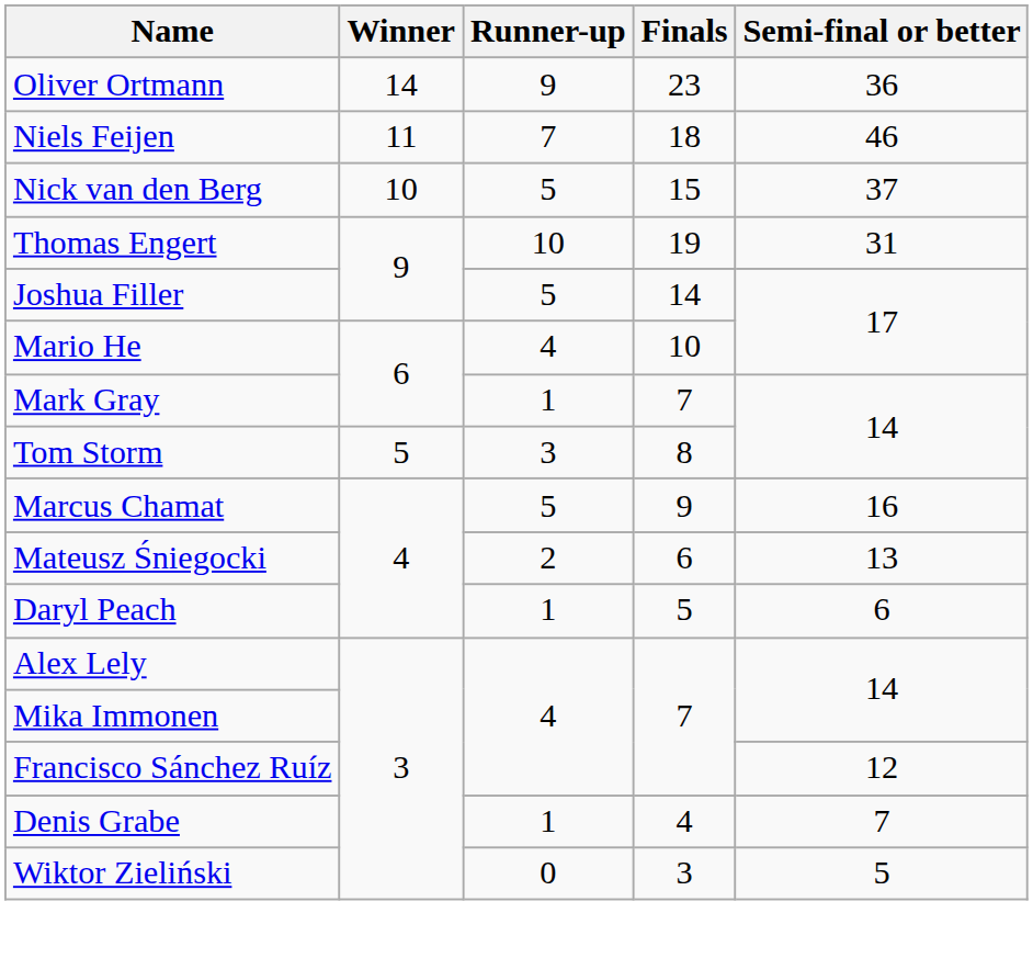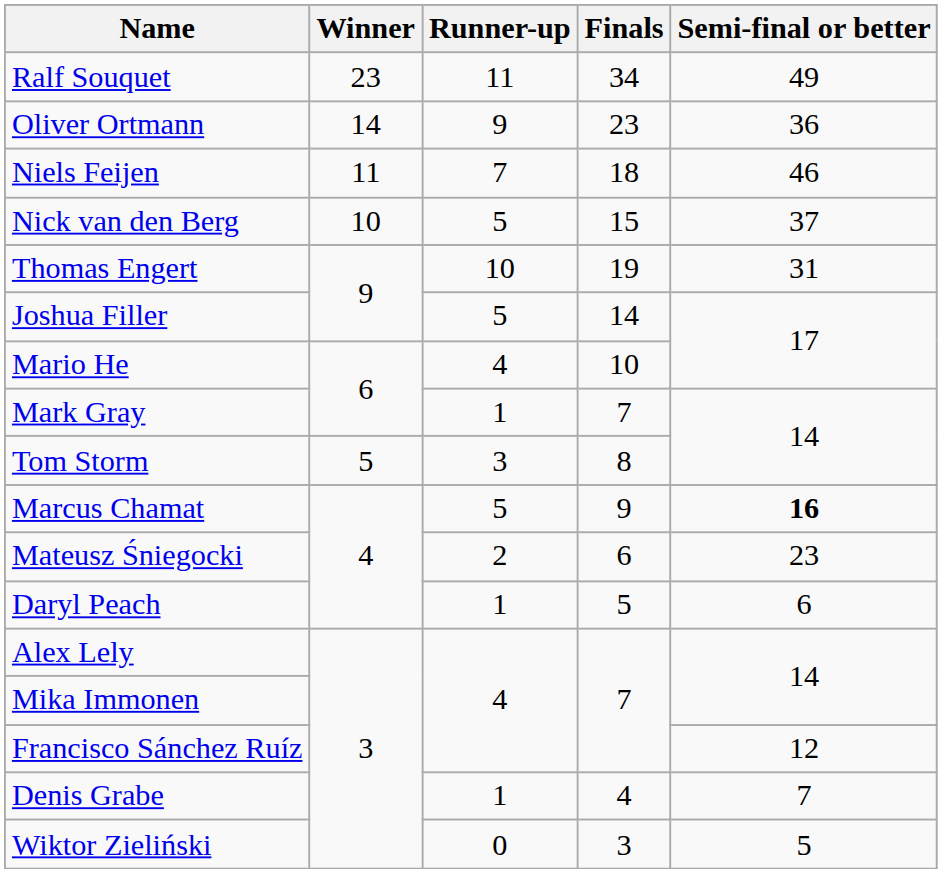+ row: Ralf Souquet | 23 | 11 | 34 | 49
Marcus Chamat | Semi-final or better: normal -> bold
Mateusz Śniegocki | Semi-final or better: 13 -> 23
